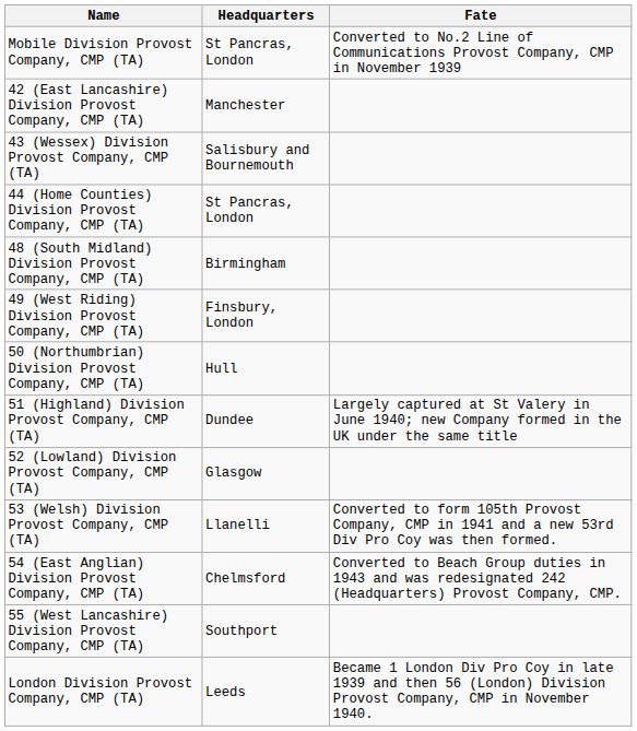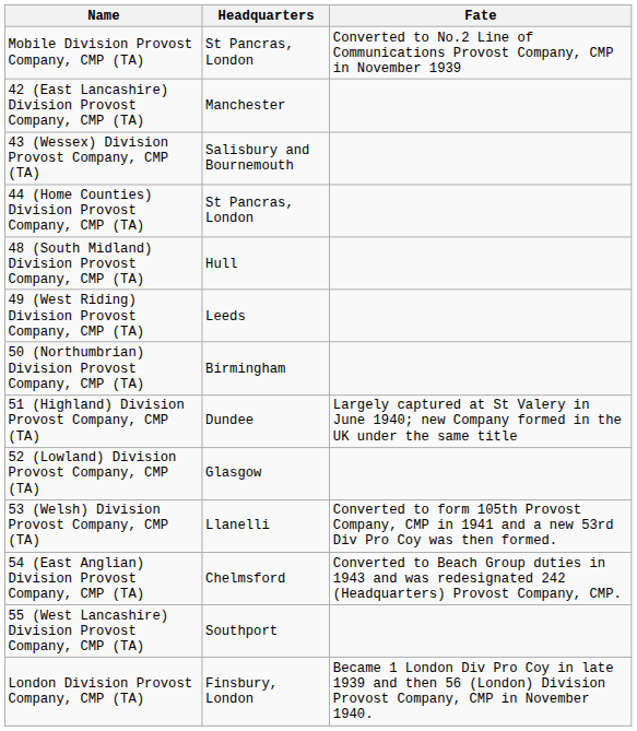48 (South Midland) Division Provost Company, CMP (TA) | Headquarters: Birmingham -> Hull
49 (West Riding) Division Provost Company, CMP (TA) | Headquarters: Finsbury, London -> Leeds
50 (Northumbrian) Division Provost Company, CMP (TA) | Headquarters: Hull -> Birmingham
London Division Provost Company, CMP (TA) | Headquarters: Leeds -> Finsbury, London
